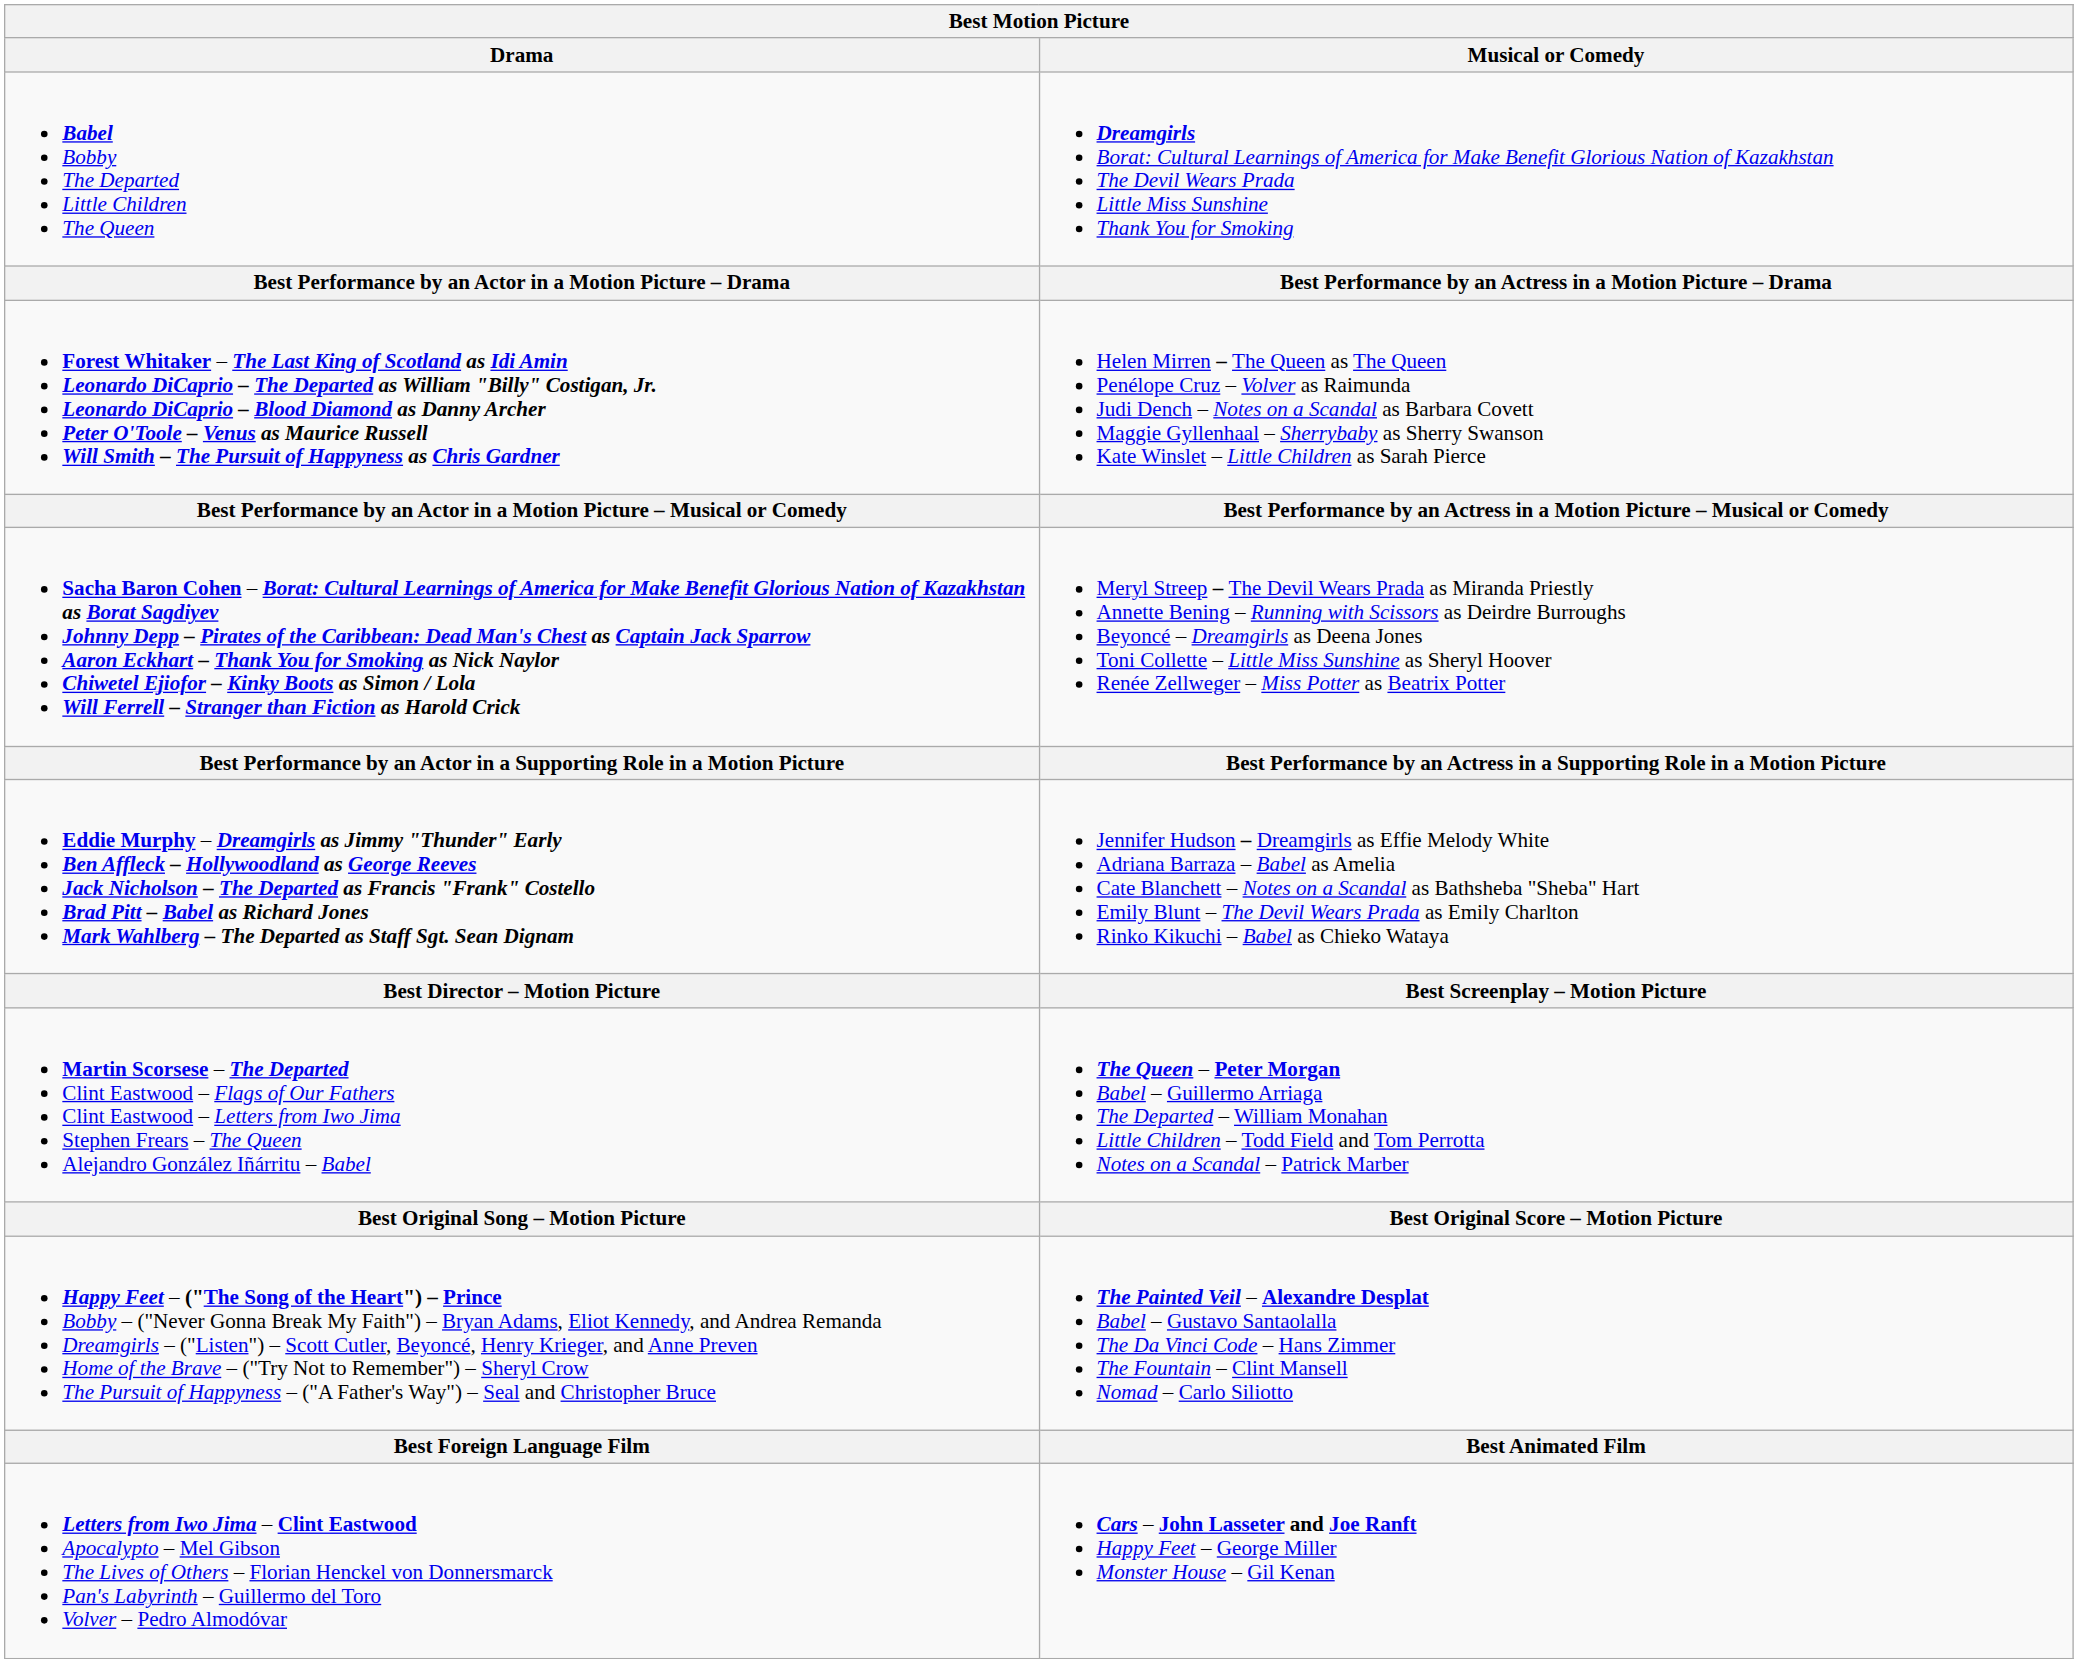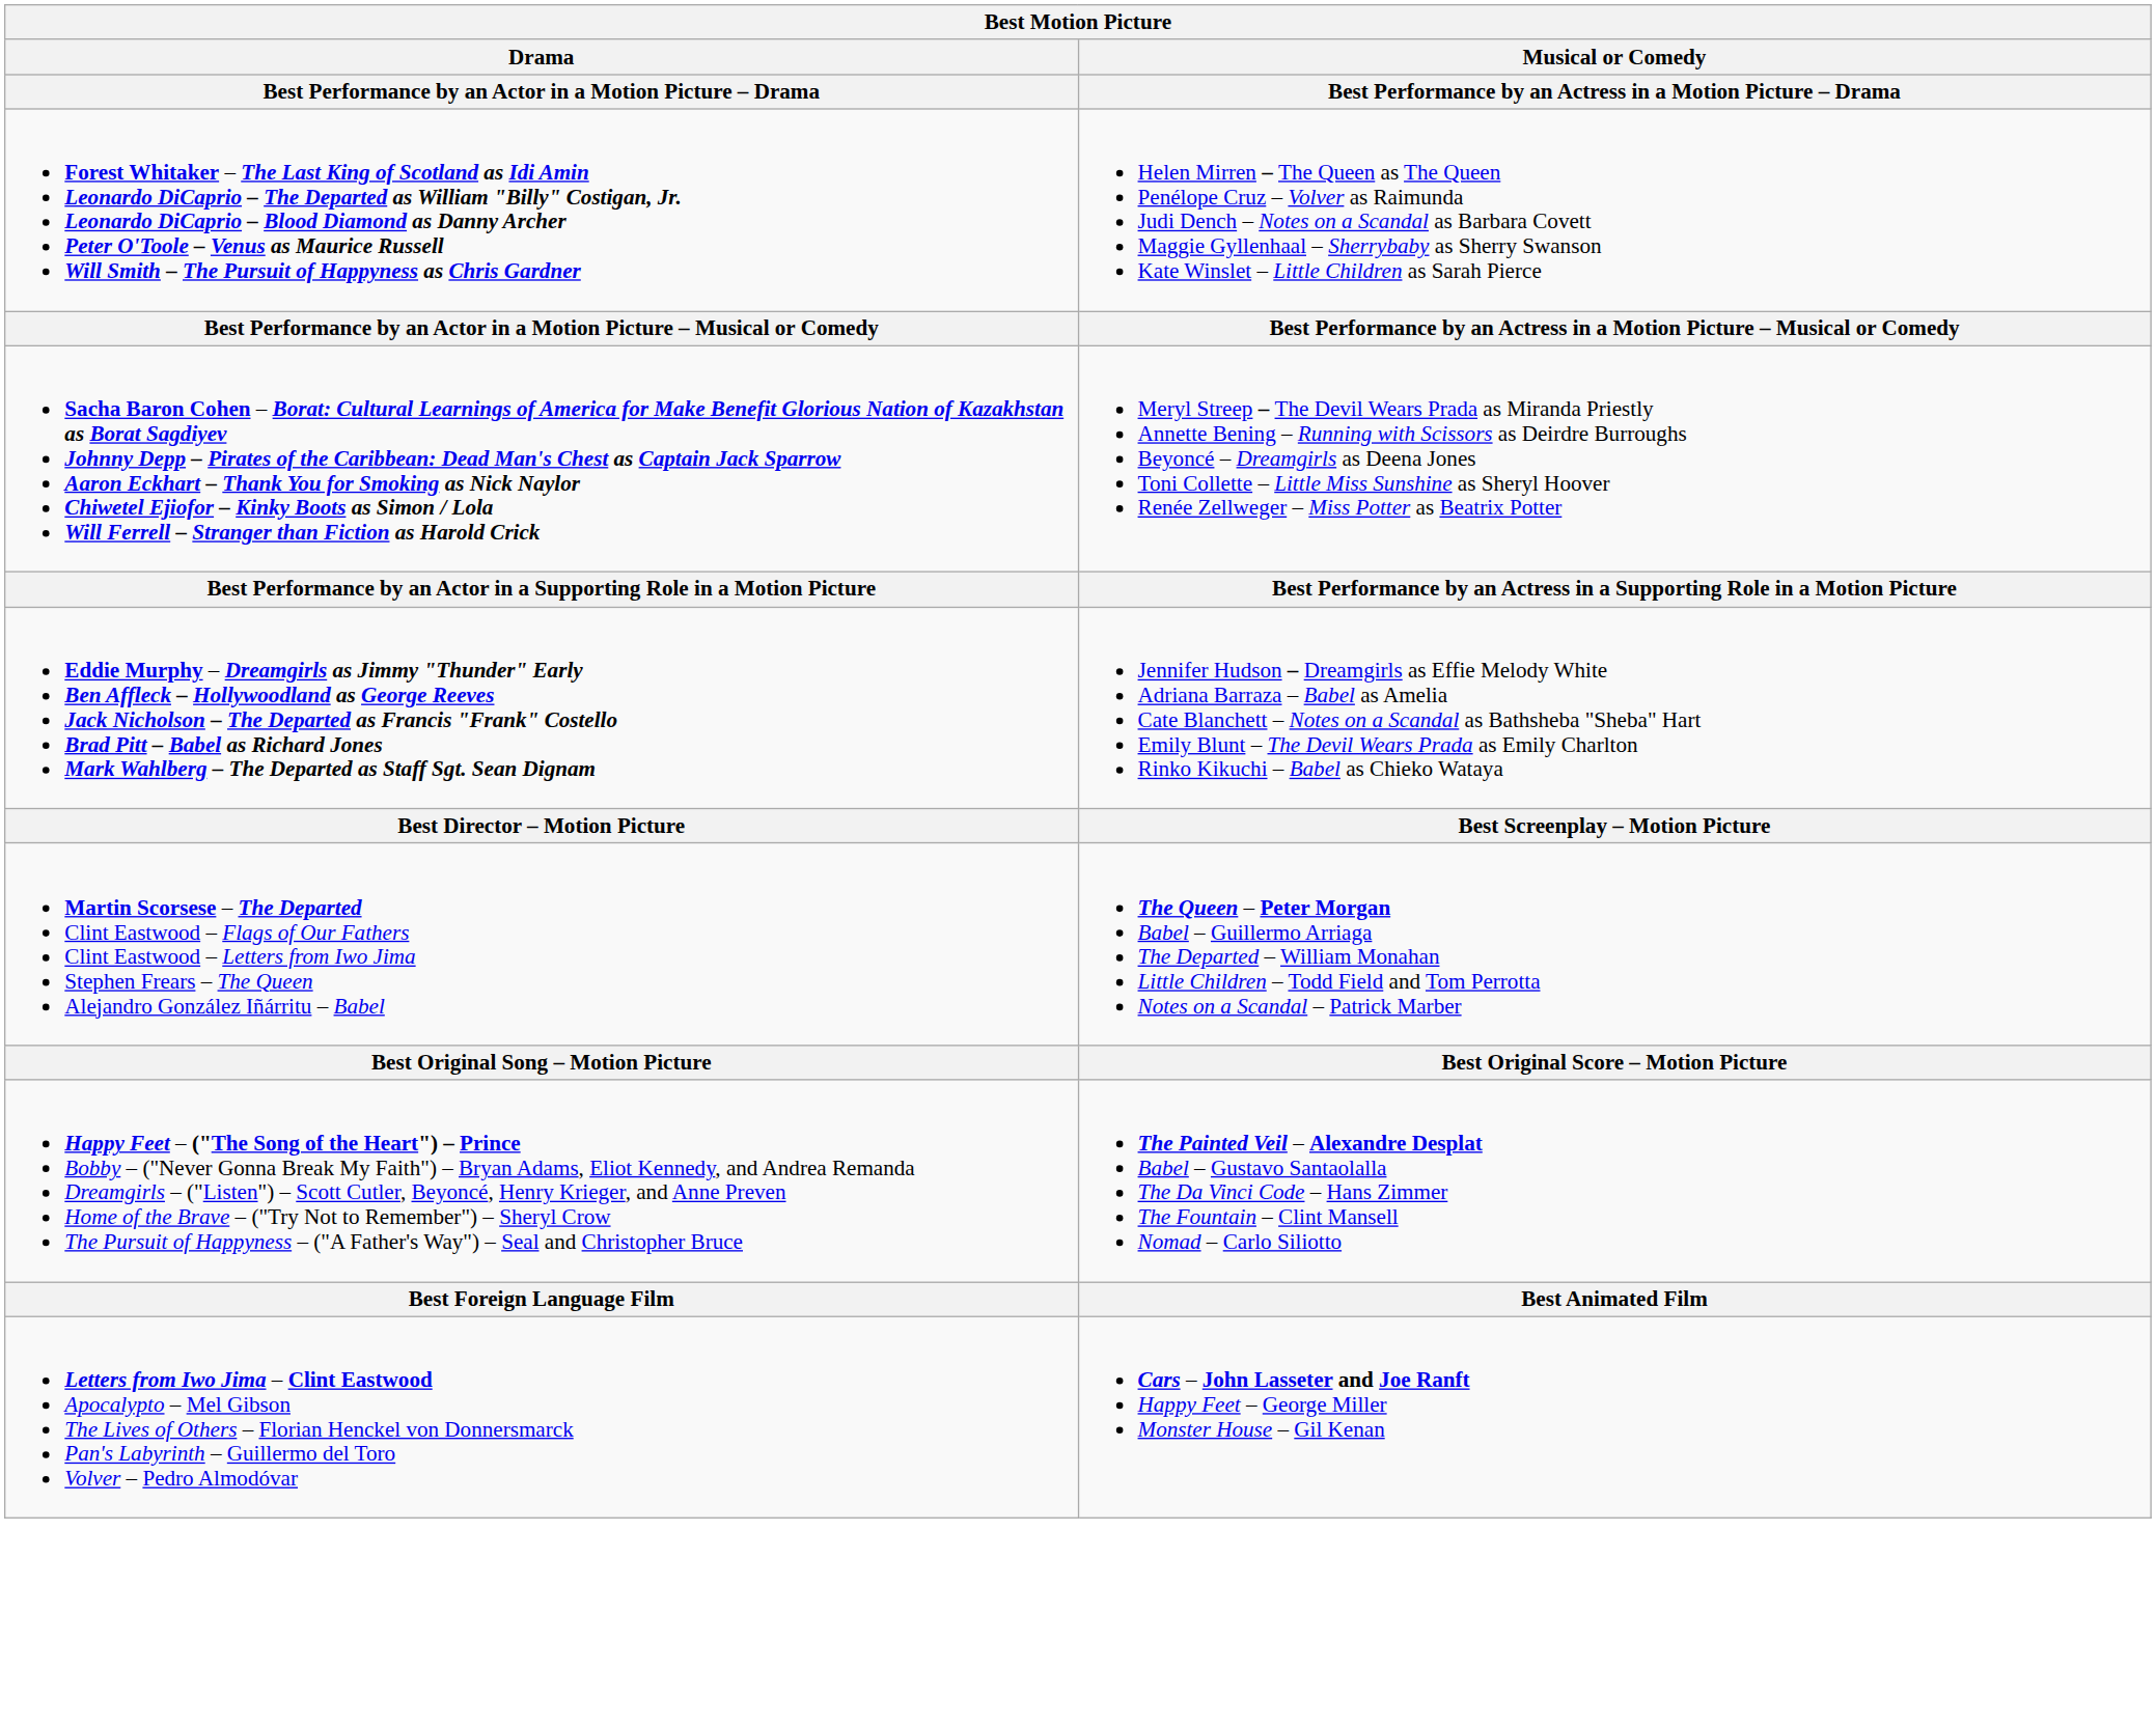- row: Babel Bobby The Departed Little Children The Queen | Dreamgirls Borat: Cultural Learnings of America for Make Benefit Glorious Nation of Kazakhstan The Devil Wears Prada Little Miss Sunshine Thank You for Smoking
